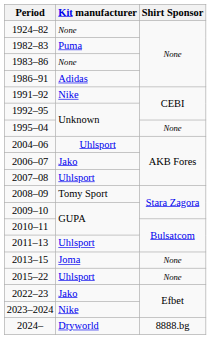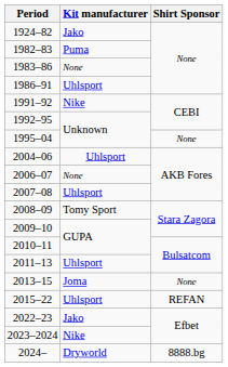1924–82 | Kit manufacturer: None -> Jako
1986–91 | Kit manufacturer: Adidas -> Uhlsport
2006–07 | Kit manufacturer: Jako -> None
2015–22 | Shirt Sponsor: None -> REFAN
